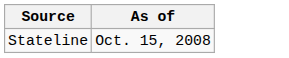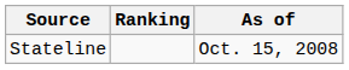+ column: Ranking
